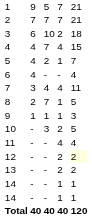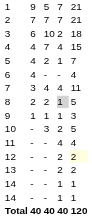8 | column 4: 7 -> 2
8 | column 5: no background -> lightgrey background
